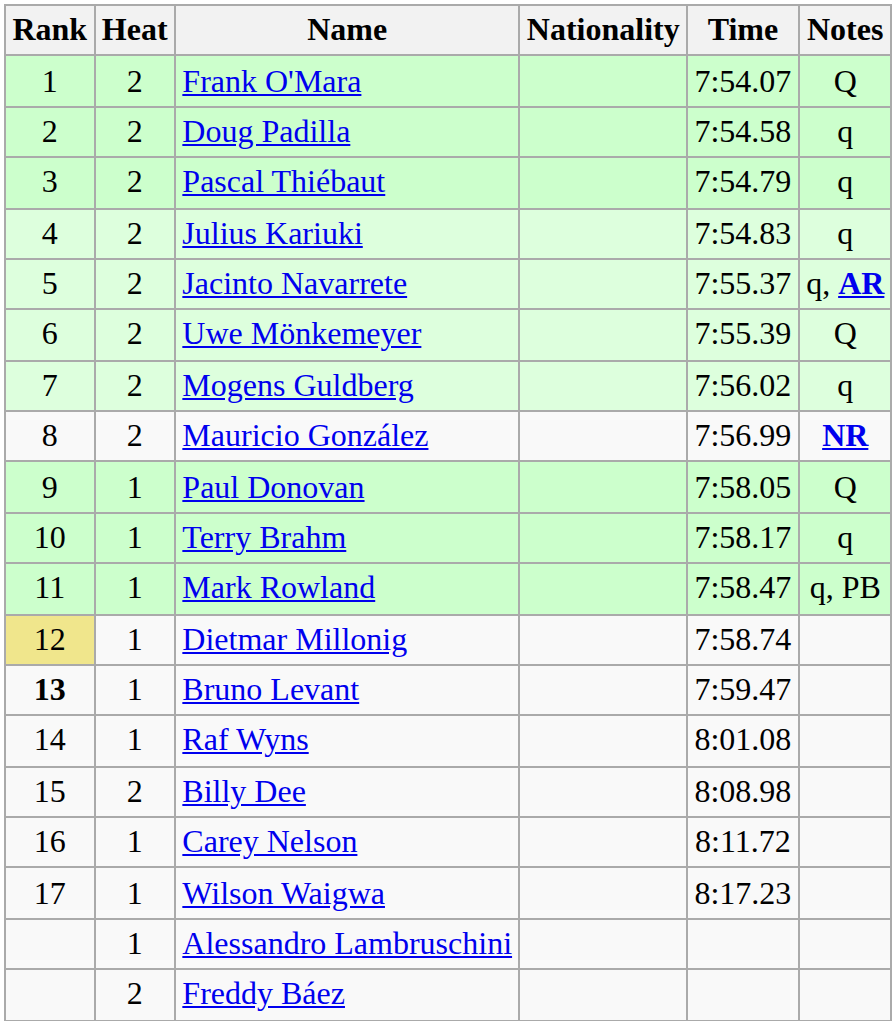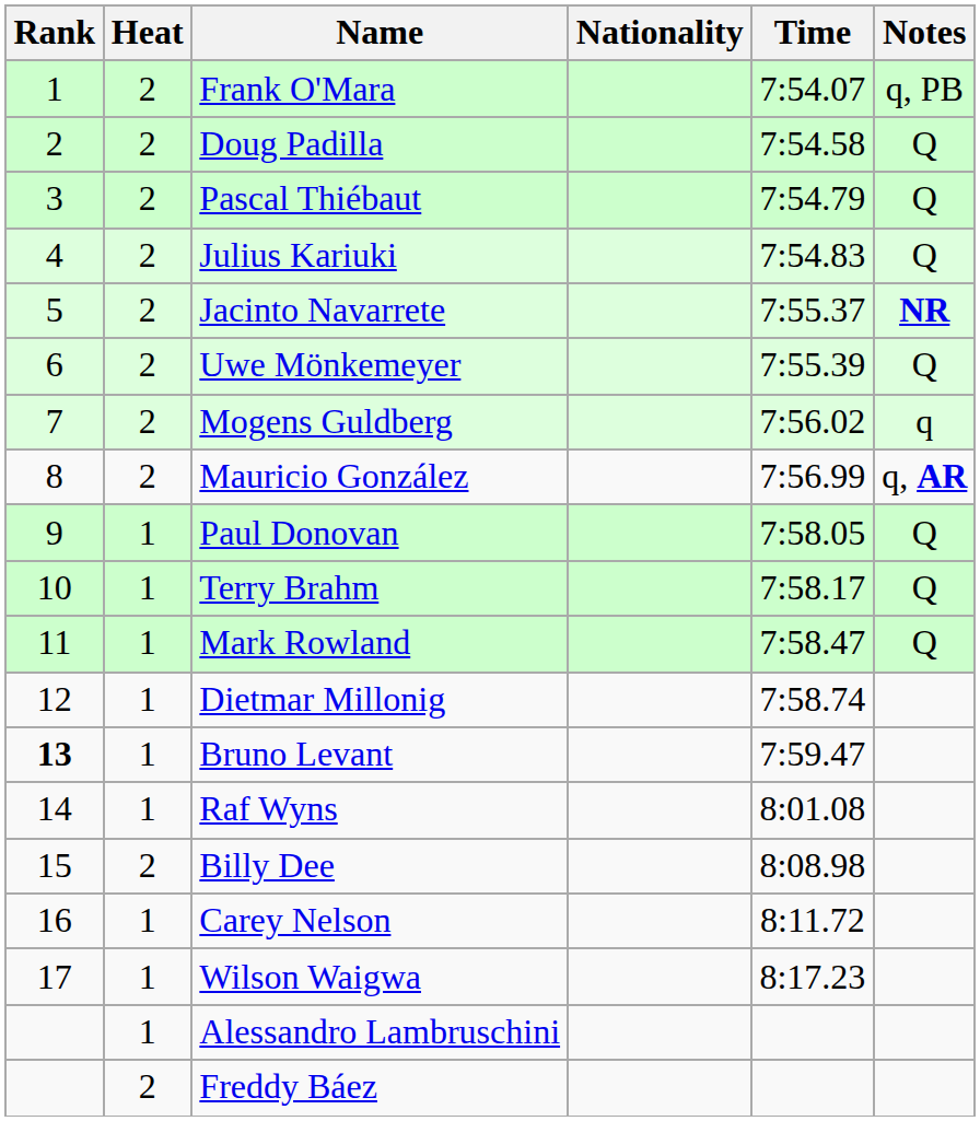Frank O'Mara | Notes: Q -> q, PB
Doug Padilla | Notes: q -> Q
Pascal Thiébaut | Notes: q -> Q
Julius Kariuki | Notes: q -> Q
Jacinto Navarrete | Notes: q, AR -> NR
Mauricio González | Notes: NR -> q, AR
Terry Brahm | Notes: q -> Q
Mark Rowland | Notes: q, PB -> Q
Dietmar Millonig | Rank: khaki background -> no background
